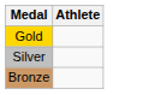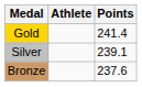+ column: Points | 241.4 | 239.1 | 237.6
